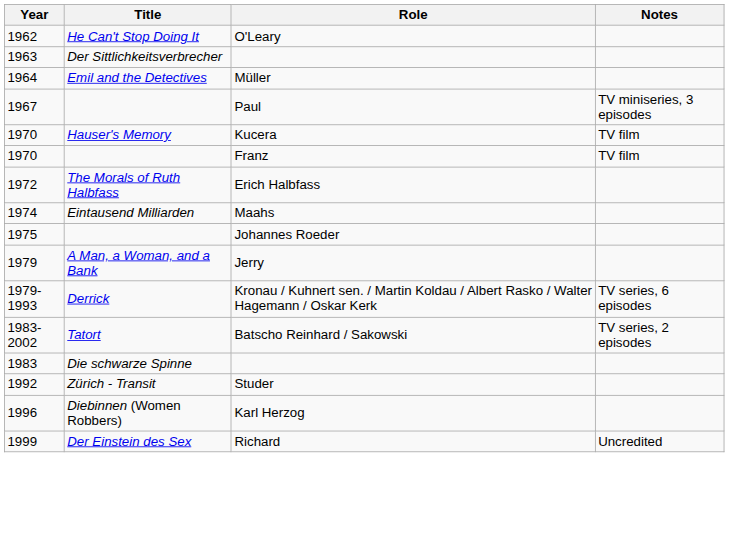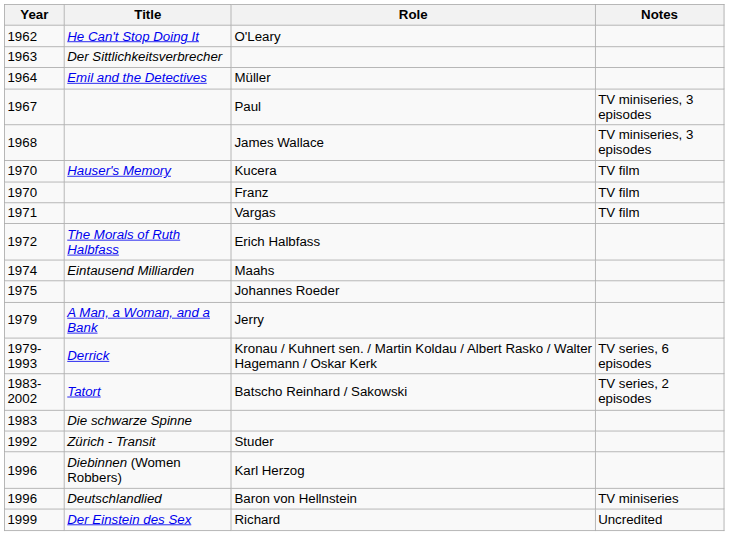+ row: 1968 | James Wallace | TV miniseries, 3 episodes
+ row: 1971 | Vargas | TV film
+ row: 1996 | Deutschlandlied | Baron von Hellnstein | TV miniseries
